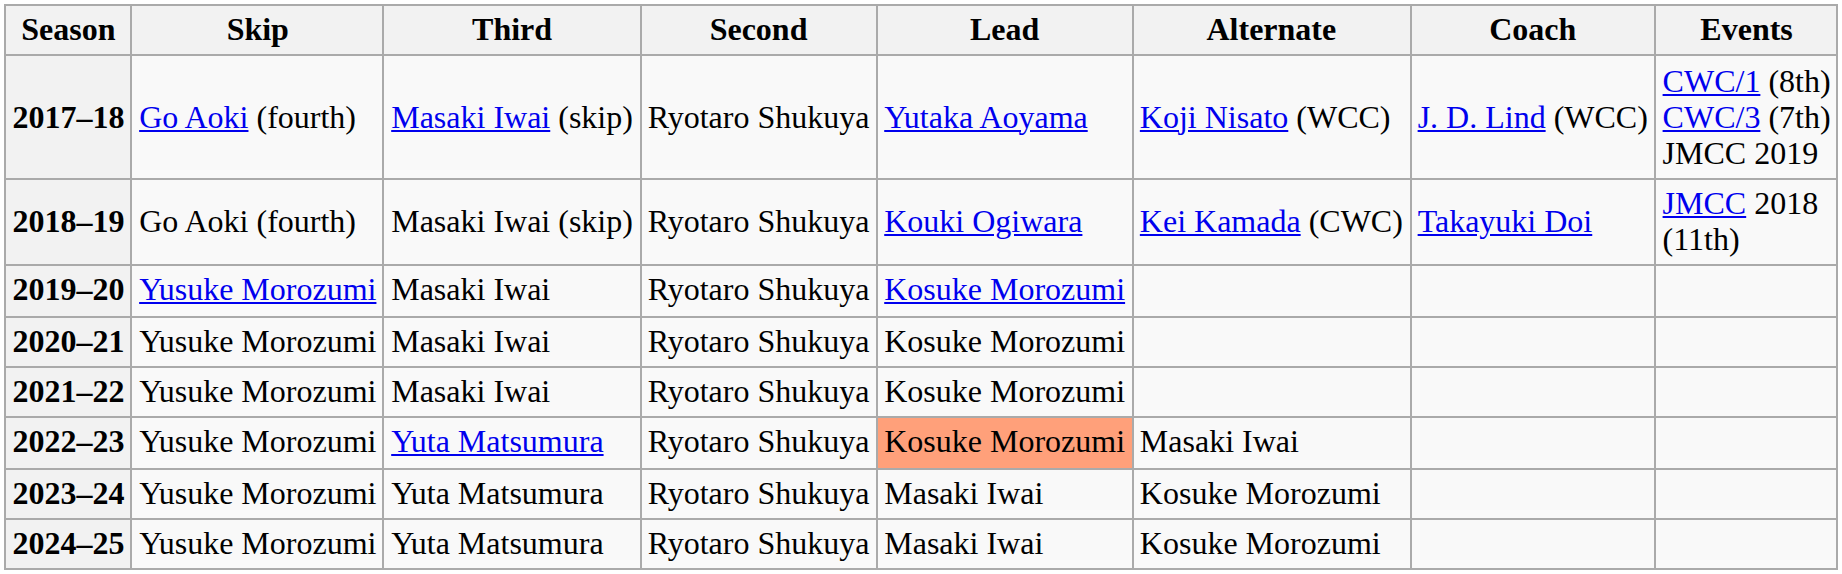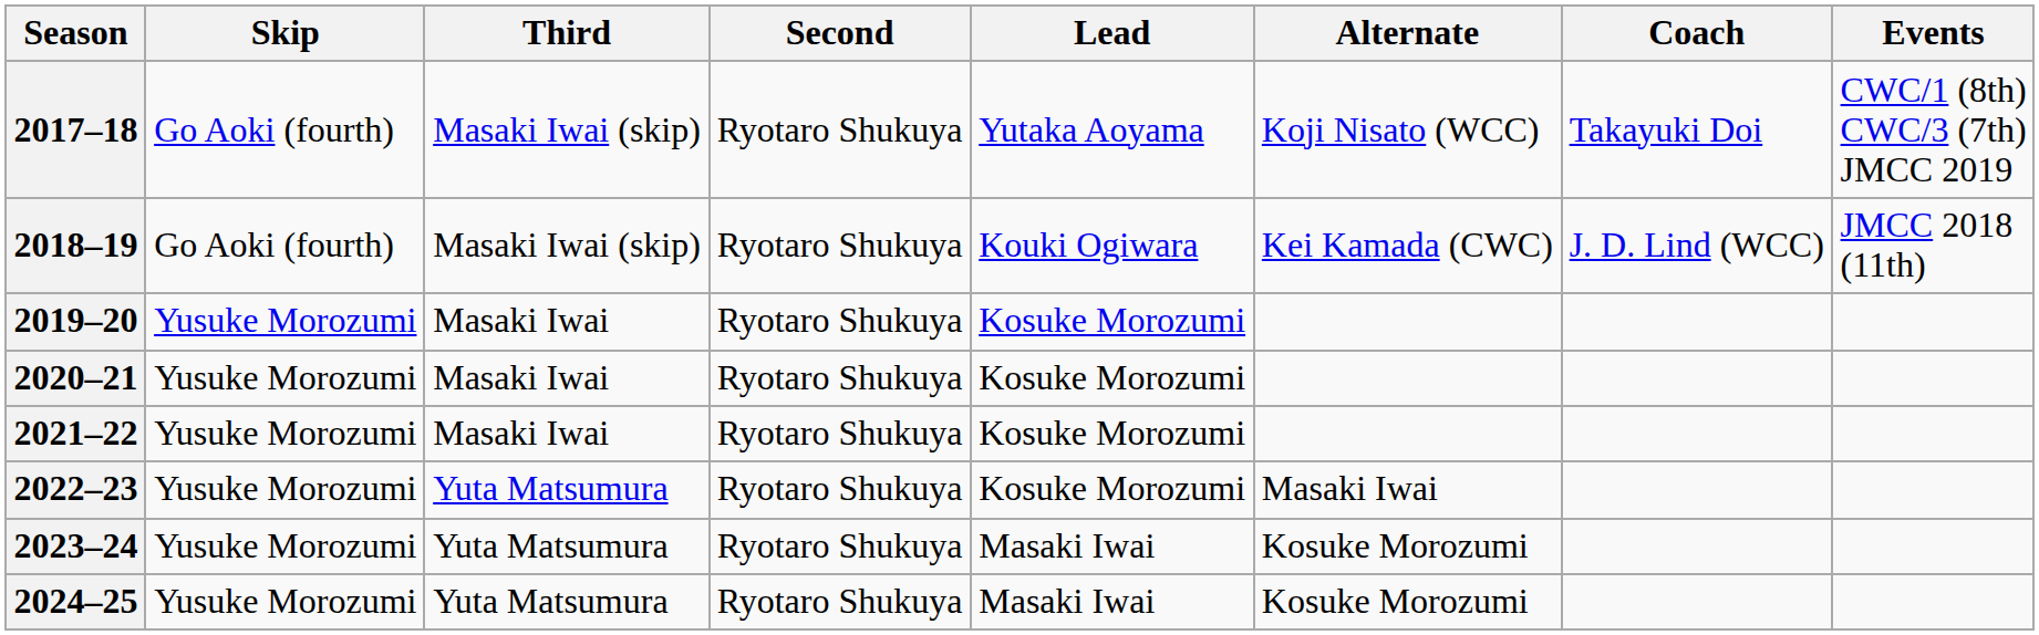2017–18 | Coach: J. D. Lind (WCC) -> Takayuki Doi
2018–19 | Coach: Takayuki Doi -> J. D. Lind (WCC)
2022–23 | Lead: lightsalmon background -> no background
